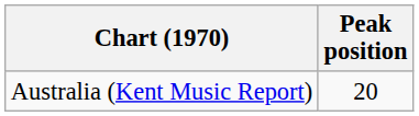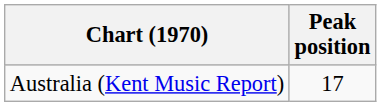Australia (Kent Music Report) | Peak position: 20 -> 17
